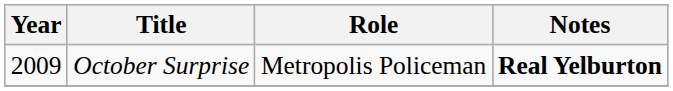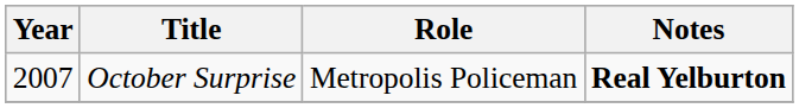October Surprise | Year: 2009 -> 2007
